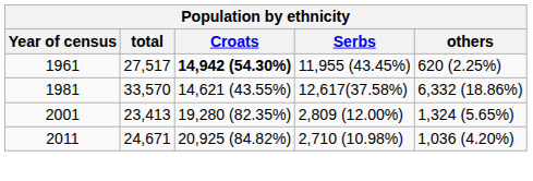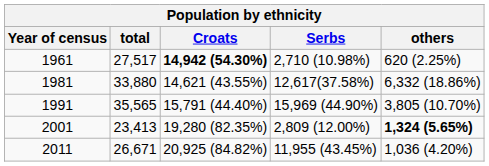1961 | Serbs: 11,955 (43.45%) -> 2,710 (10.98%)
1981 | total: 33,570 -> 33,880
+ row: 1991 | 35,565 | 15,791 (44.40%) | 15,969 (44.90%) | 3,805 (10.70%)
2001 | others: normal -> bold
2011 | total: 24,671 -> 26,671
2011 | Serbs: 2,710 (10.98%) -> 11,955 (43.45%)
